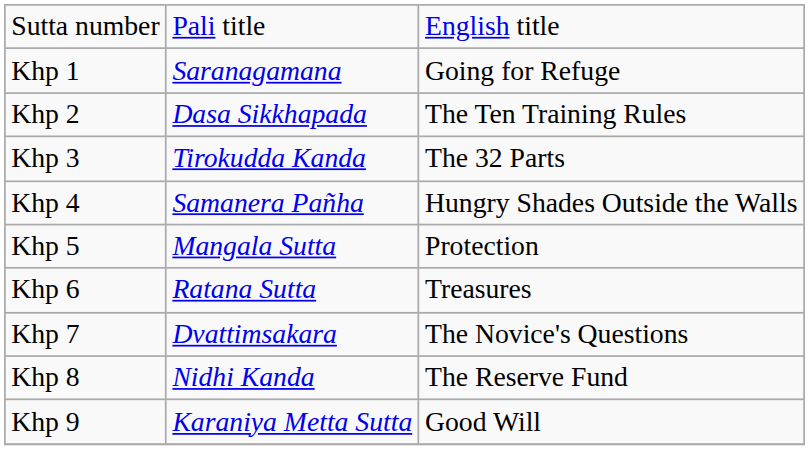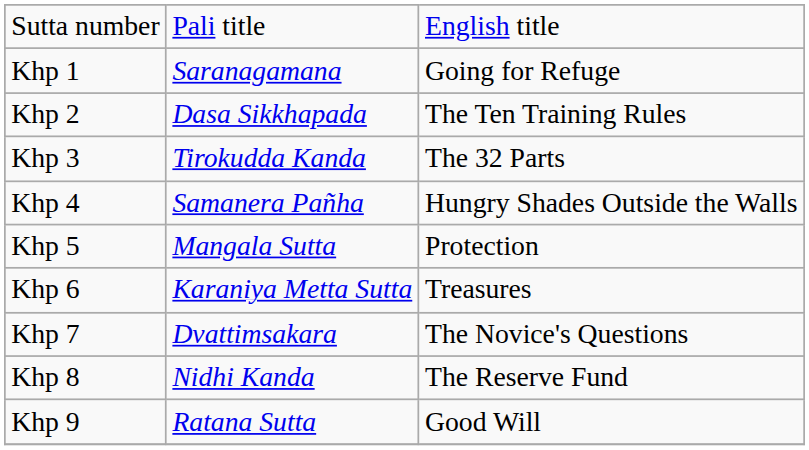Khp 6 | column 2: Ratana Sutta -> Karaniya Metta Sutta
Khp 9 | column 2: Karaniya Metta Sutta -> Ratana Sutta
